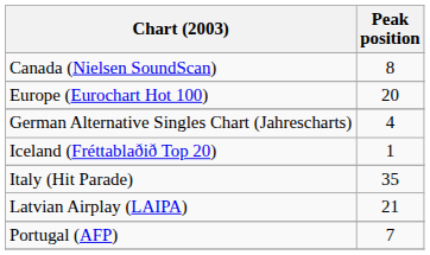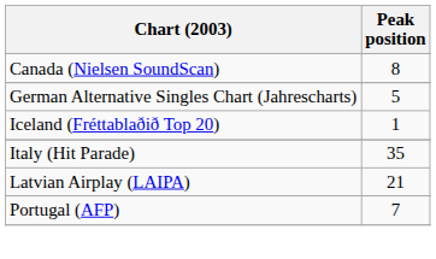- row: Europe (Eurochart Hot 100) | 20
German Alternative Singles Chart (Jahrescharts) | Peak position: 4 -> 5
